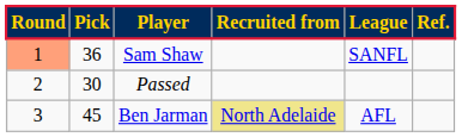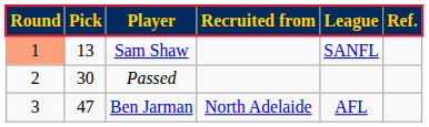Sam Shaw | column 2: 36 -> 13
Ben Jarman | column 2: 45 -> 47
Ben Jarman | column 4: khaki background -> no background
